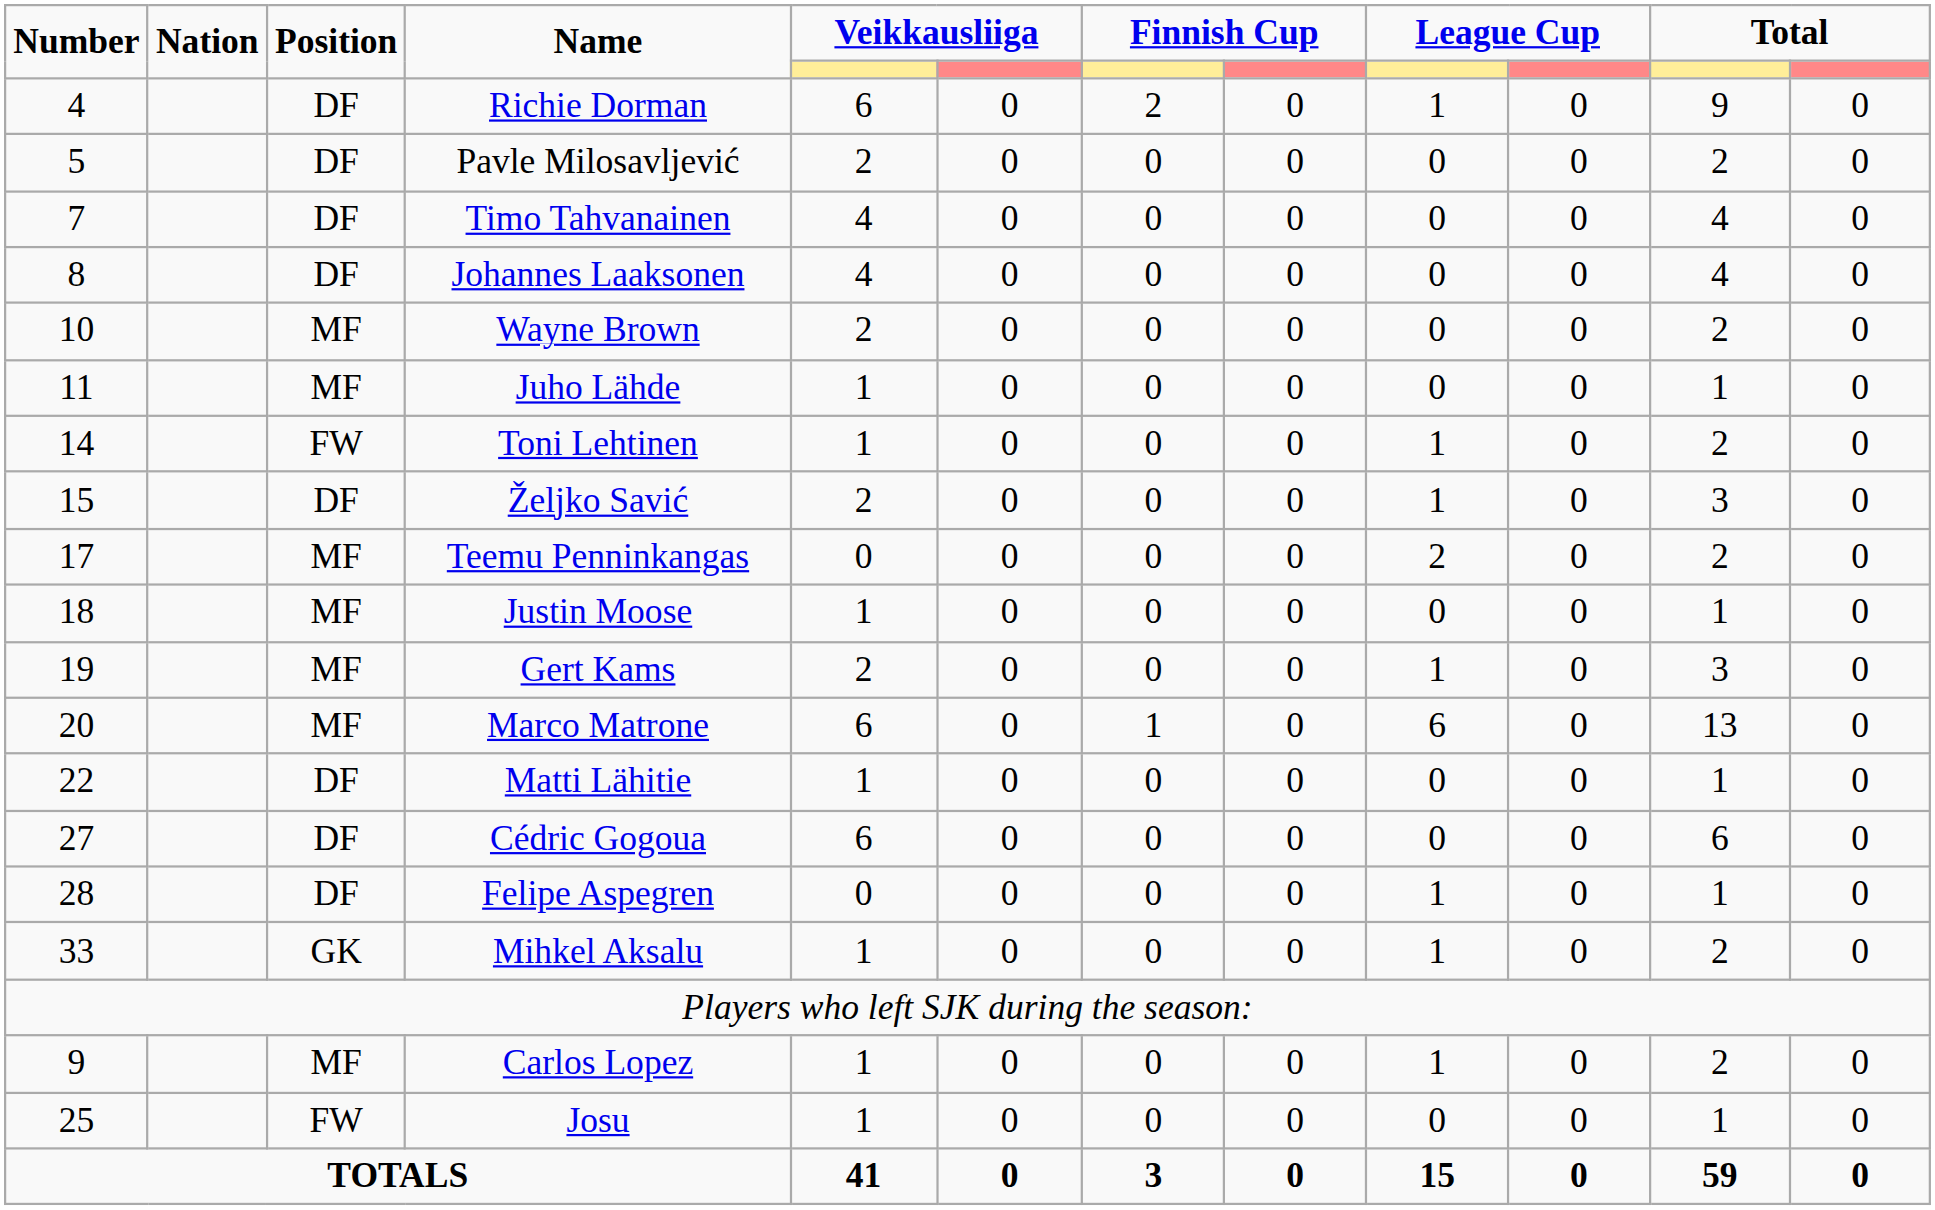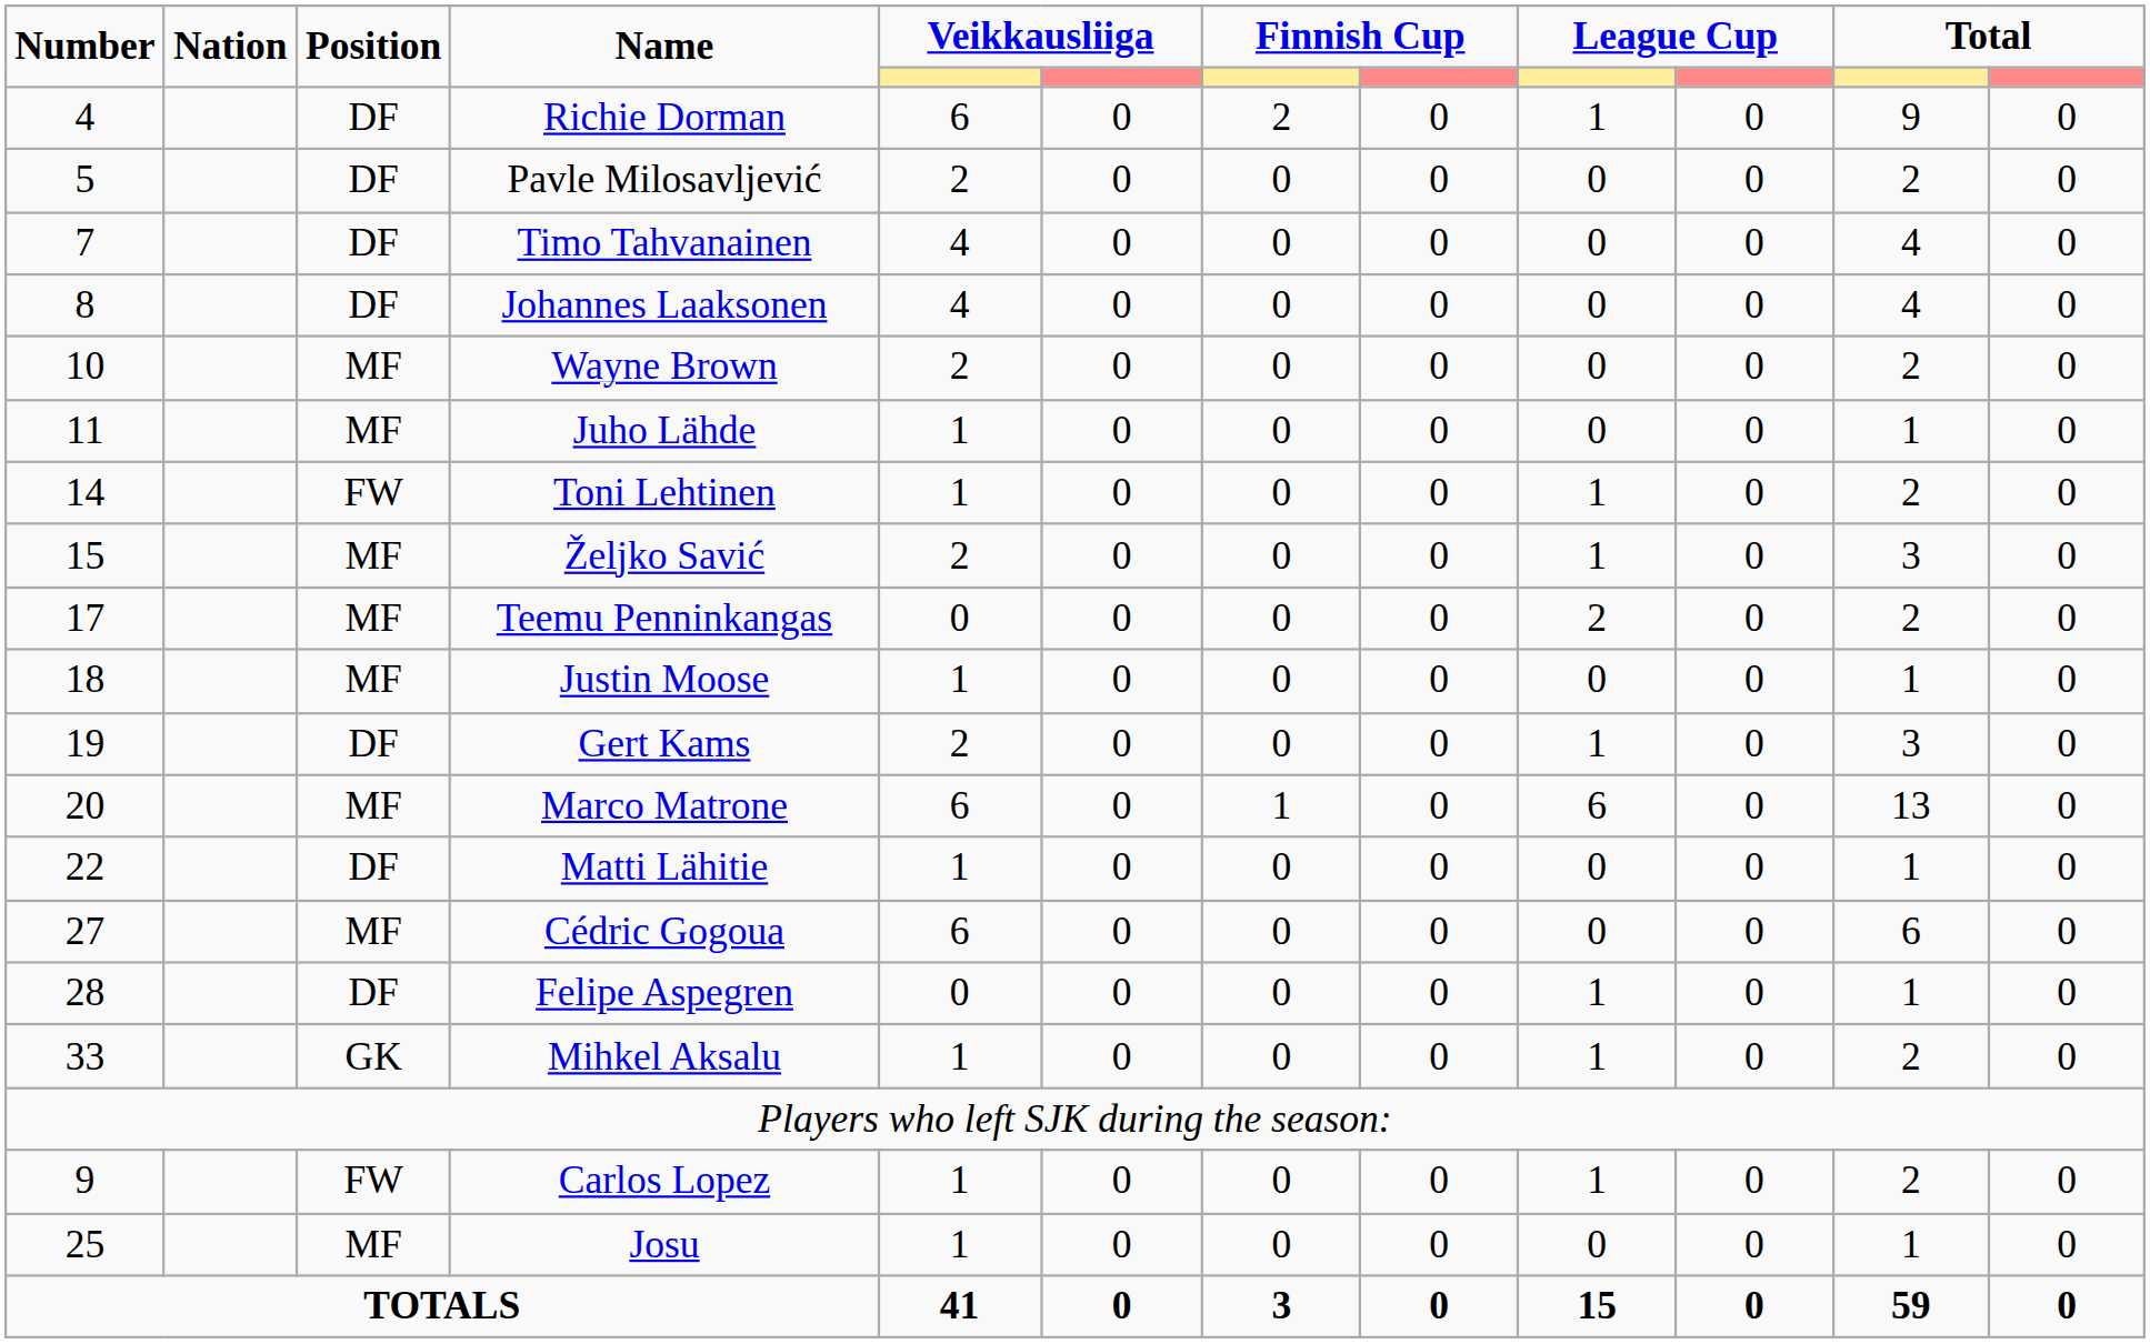Željko Savić | Position: DF -> MF
Gert Kams | Position: MF -> DF
Cédric Gogoua | Position: DF -> MF
Carlos Lopez | Position: MF -> FW
Josu | Position: FW -> MF
